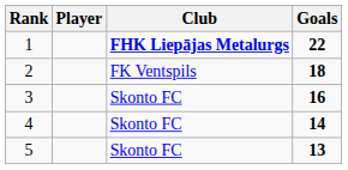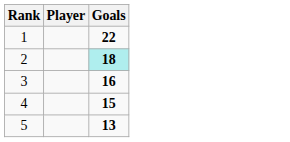- column: Club | FHK Liepājas Metalurgs | FK Ventspils | Skonto FC | Skonto FC | Skonto FC
2 | Goals: no background -> paleturquoise background
4 | Goals: 14 -> 15
